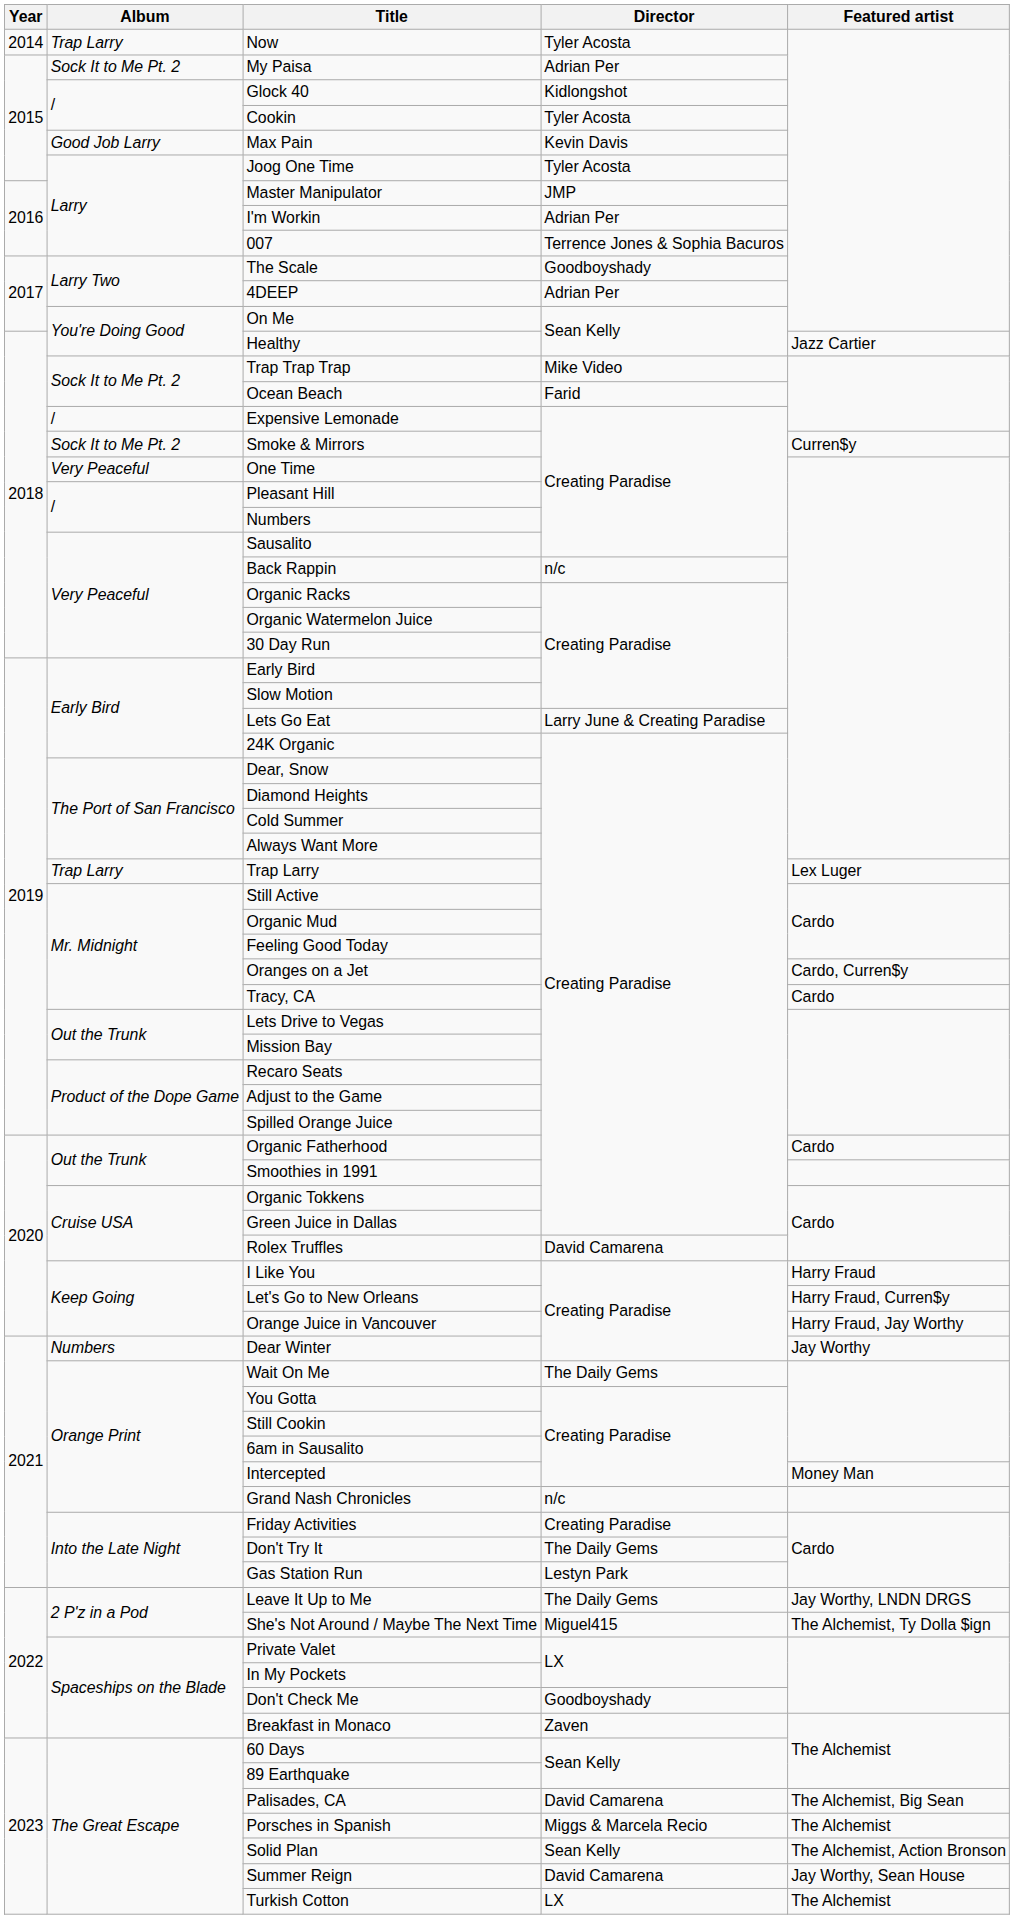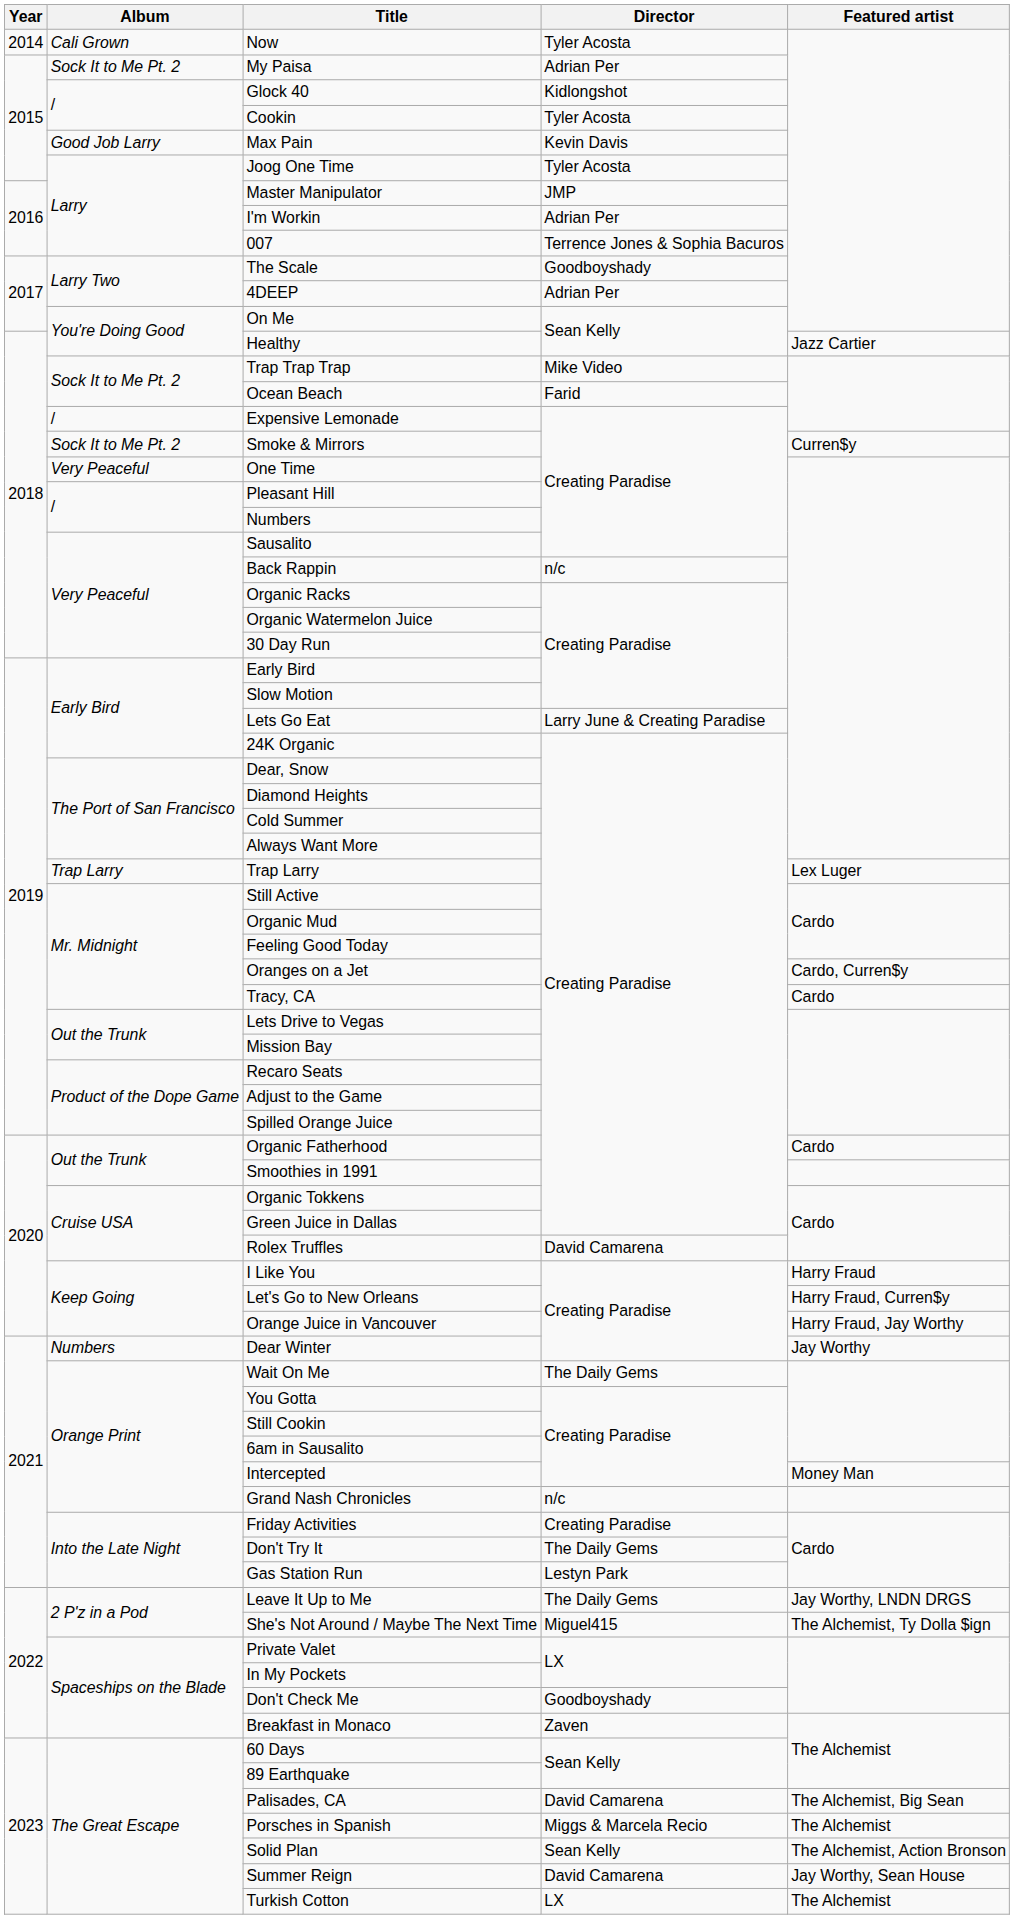Now | Album: Trap Larry -> Cali Grown
